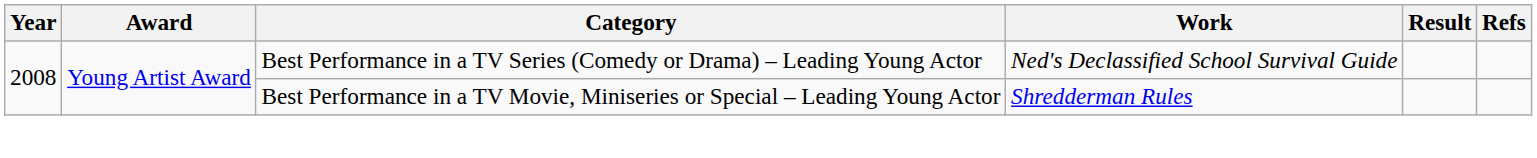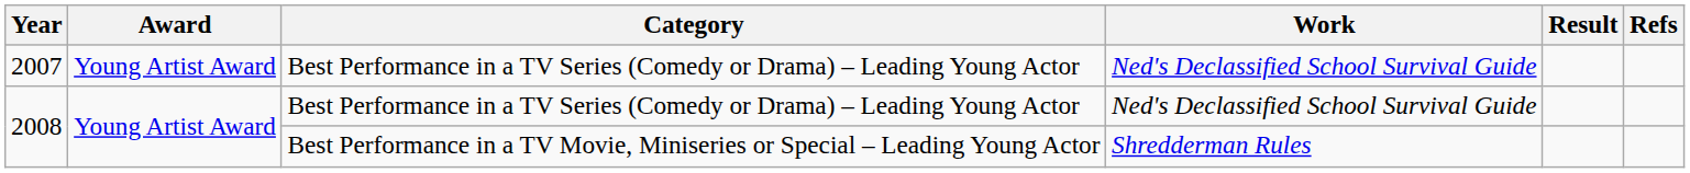+ row: 2007 | Young Artist Award | Best Performance in a TV Series (Comedy or Drama) – Leading Young Actor | Ned's Declassified School Survival Guide
